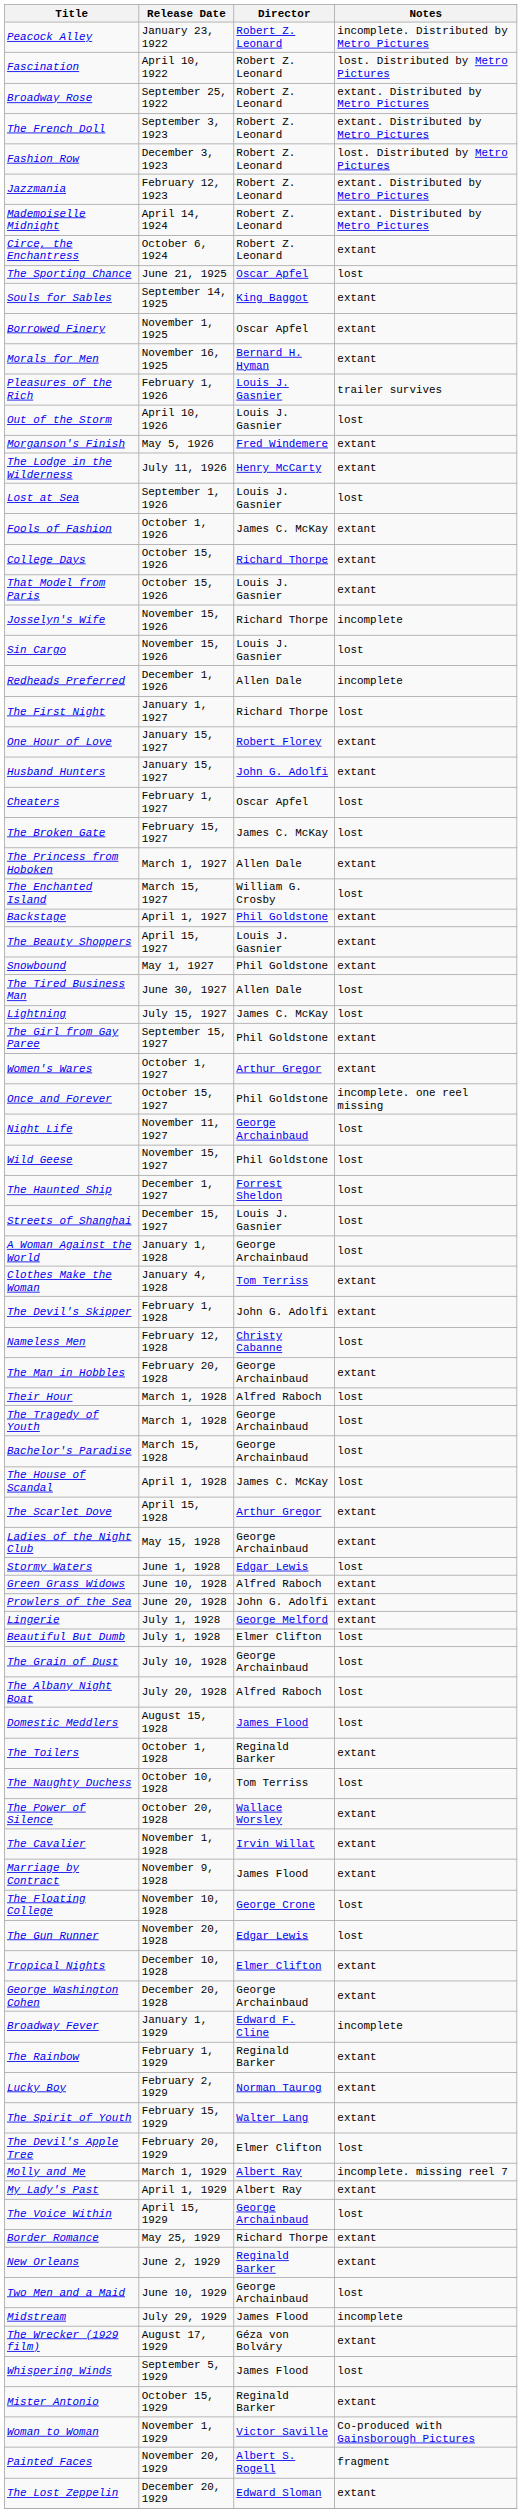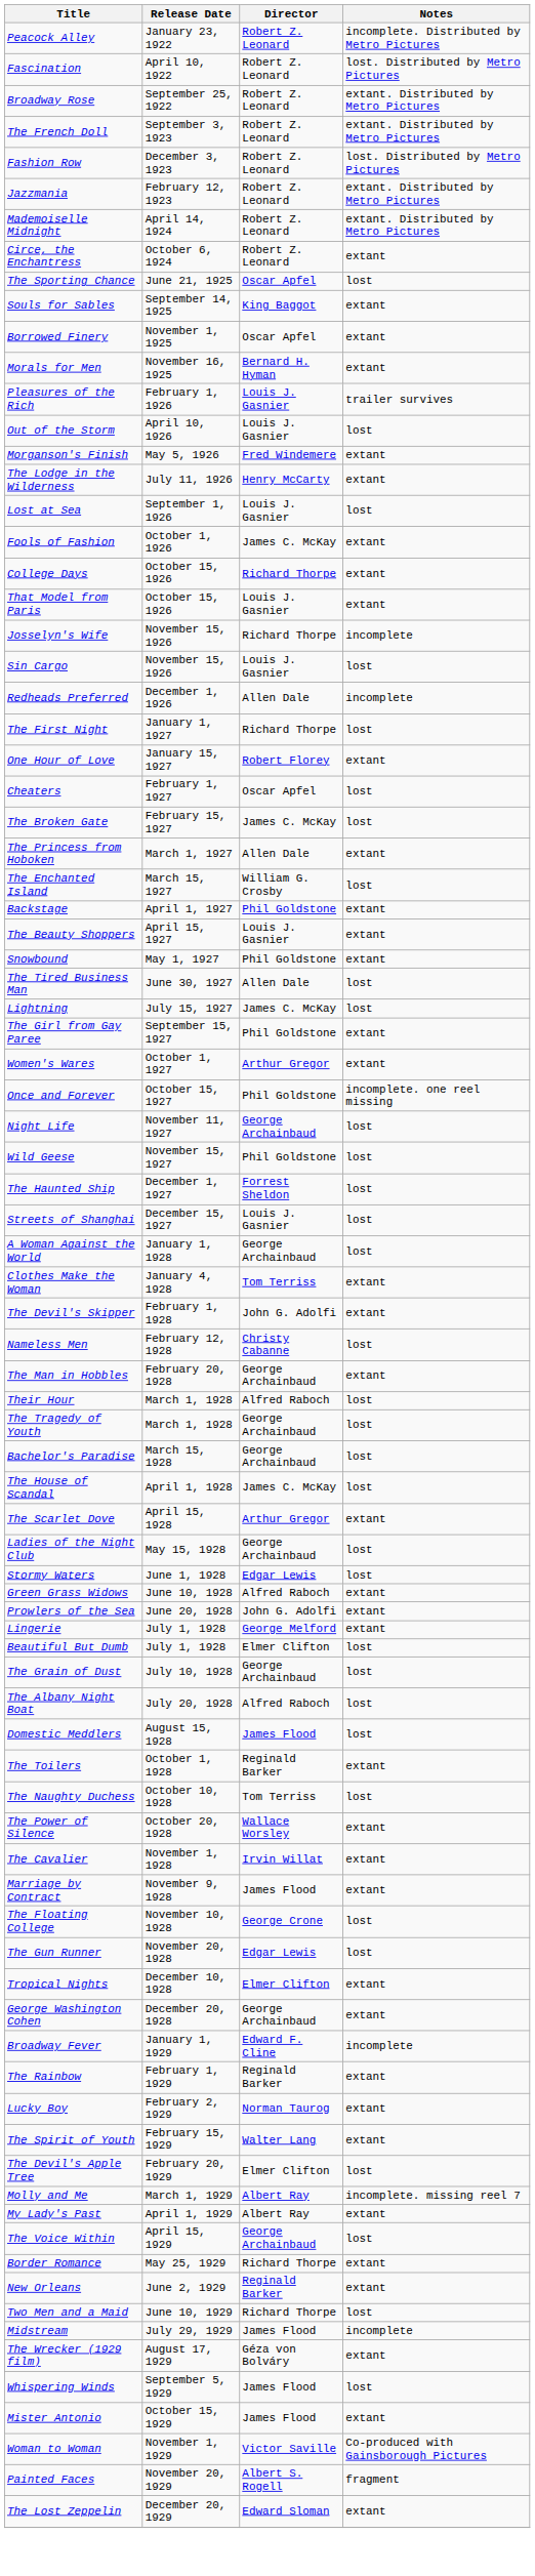- row: Husband Hunters | January 15, 1927 | John G. Adolfi | extant
Ladies of the Night Club | Notes: extant -> lost
Two Men and a Maid | Director: George Archainbaud -> Richard Thorpe
Mister Antonio | Director: Reginald Barker -> James Flood
